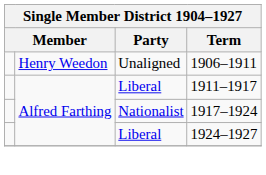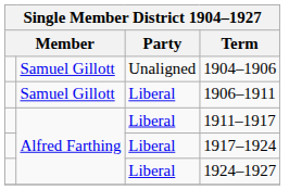+ row: Samuel Gillott | Unaligned | 1904–1906
1906–1911 | column 2: Henry Weedon -> Samuel Gillott
1906–1911 | Party: Unaligned -> Liberal
1917–1924 | Party: Nationalist -> Liberal
